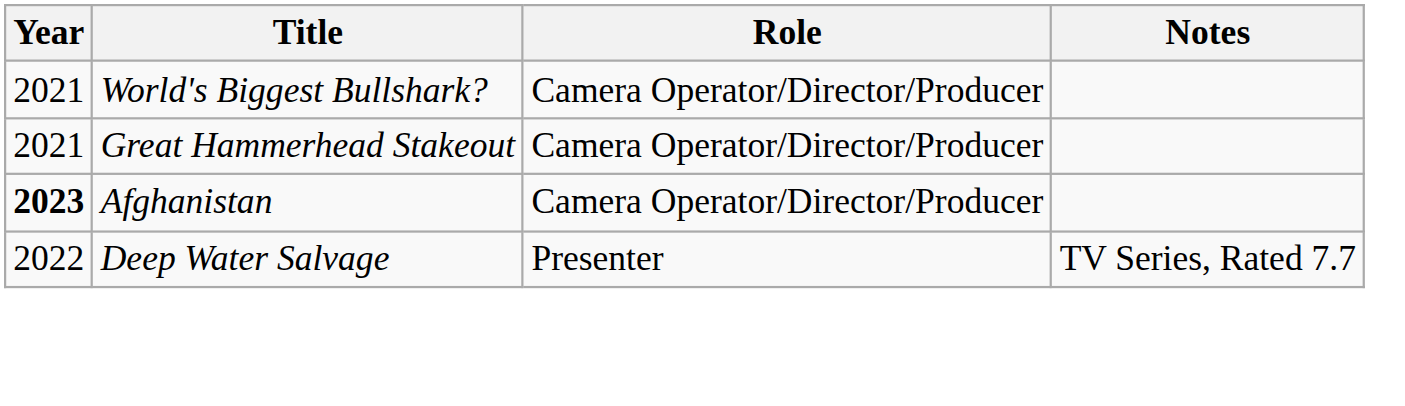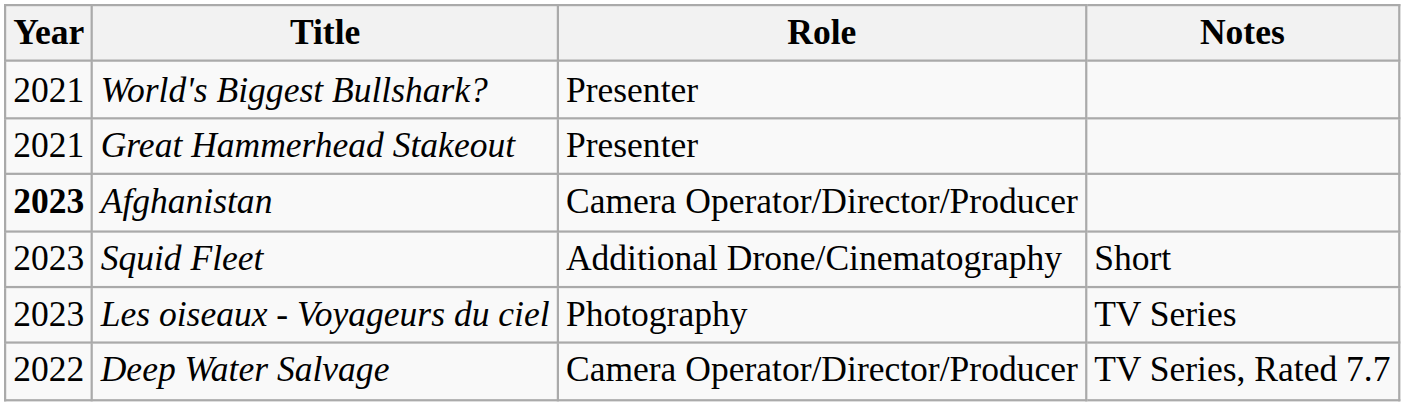World's Biggest Bullshark? | Role: Camera Operator/Director/Producer -> Presenter
Great Hammerhead Stakeout | Role: Camera Operator/Director/Producer -> Presenter
+ row: 2023 | Squid Fleet | Additional Drone/Cinematography | Short
+ row: 2023 | Les oiseaux - Voyageurs du ciel | Photography | TV Series
Deep Water Salvage | Role: Presenter -> Camera Operator/Director/Producer
